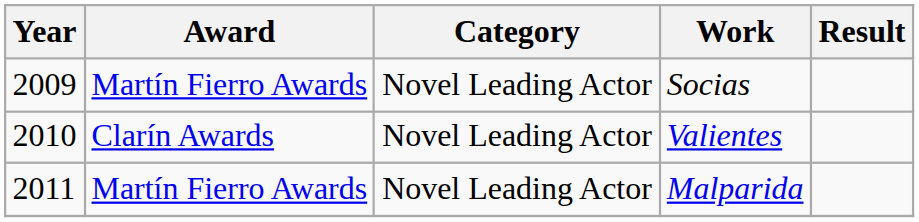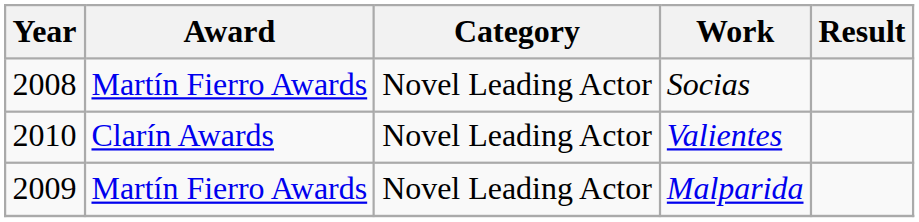Socias | Year: 2009 -> 2008
Malparida | Year: 2011 -> 2009
